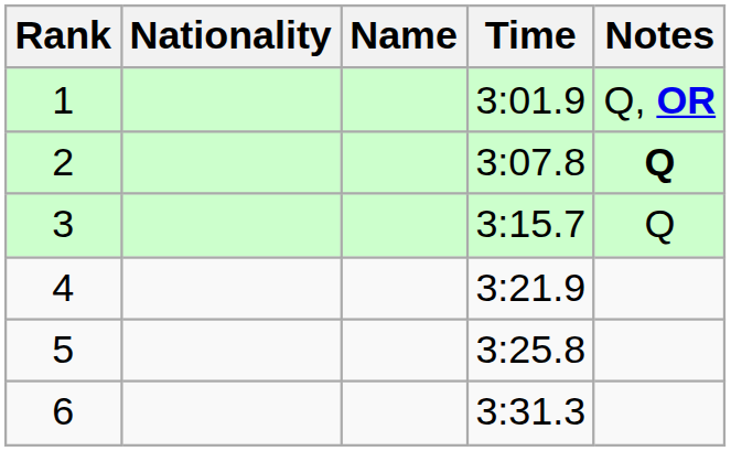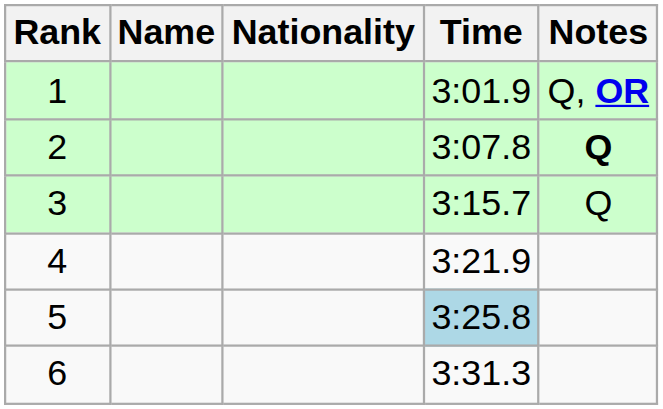columns swapped: Name <-> Nationality
5 | Time: no background -> lightblue background
